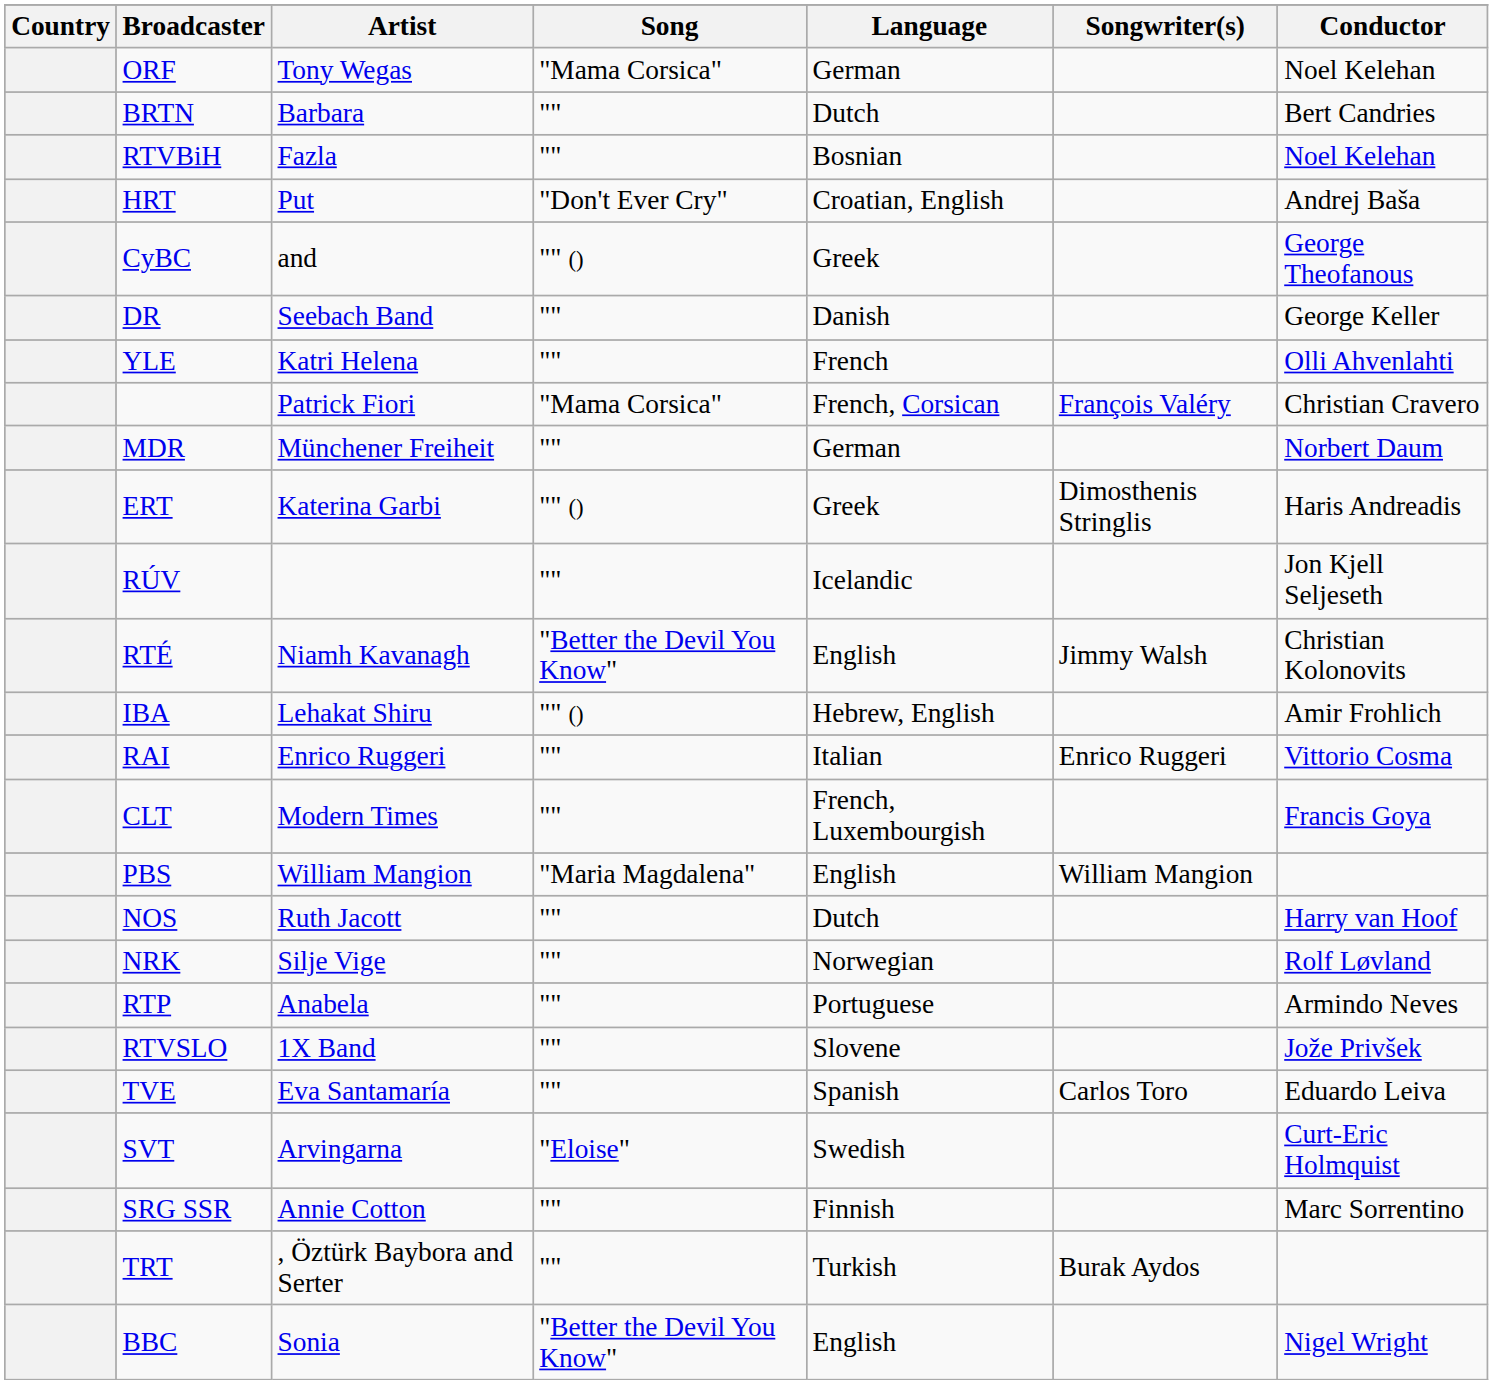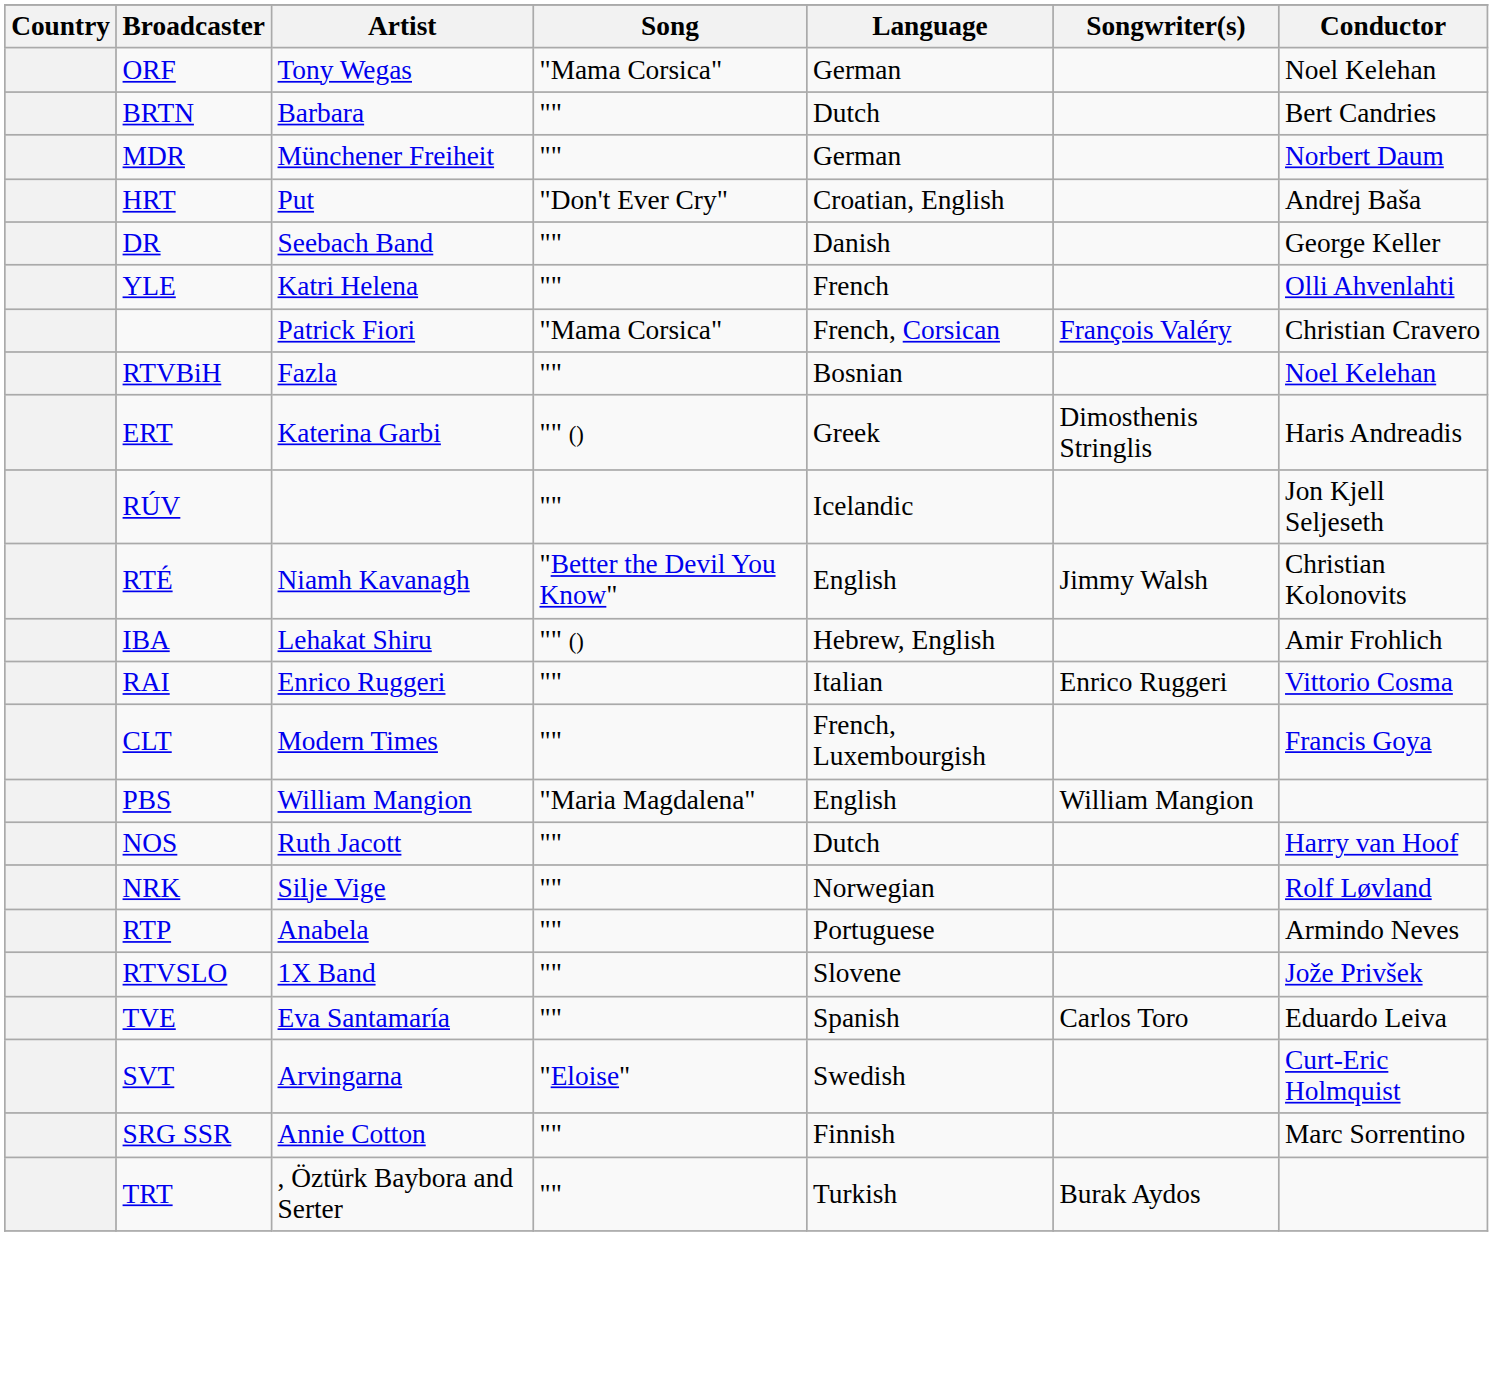rows swapped: RTVBiH <-> MDR
- row: CyBC | and | "" () | Greek | George Theofanous
- row: BBC | Sonia | "Better the Devil You Know" | English | Nigel Wright
